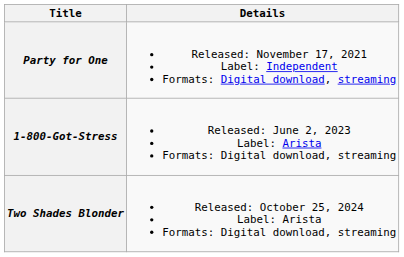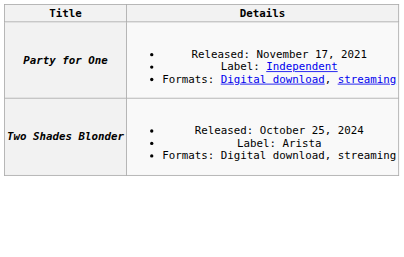- row: 1-800-Got-Stress | Released: June 2, 2023 Label: Arista Formats: Digital download, streaming
